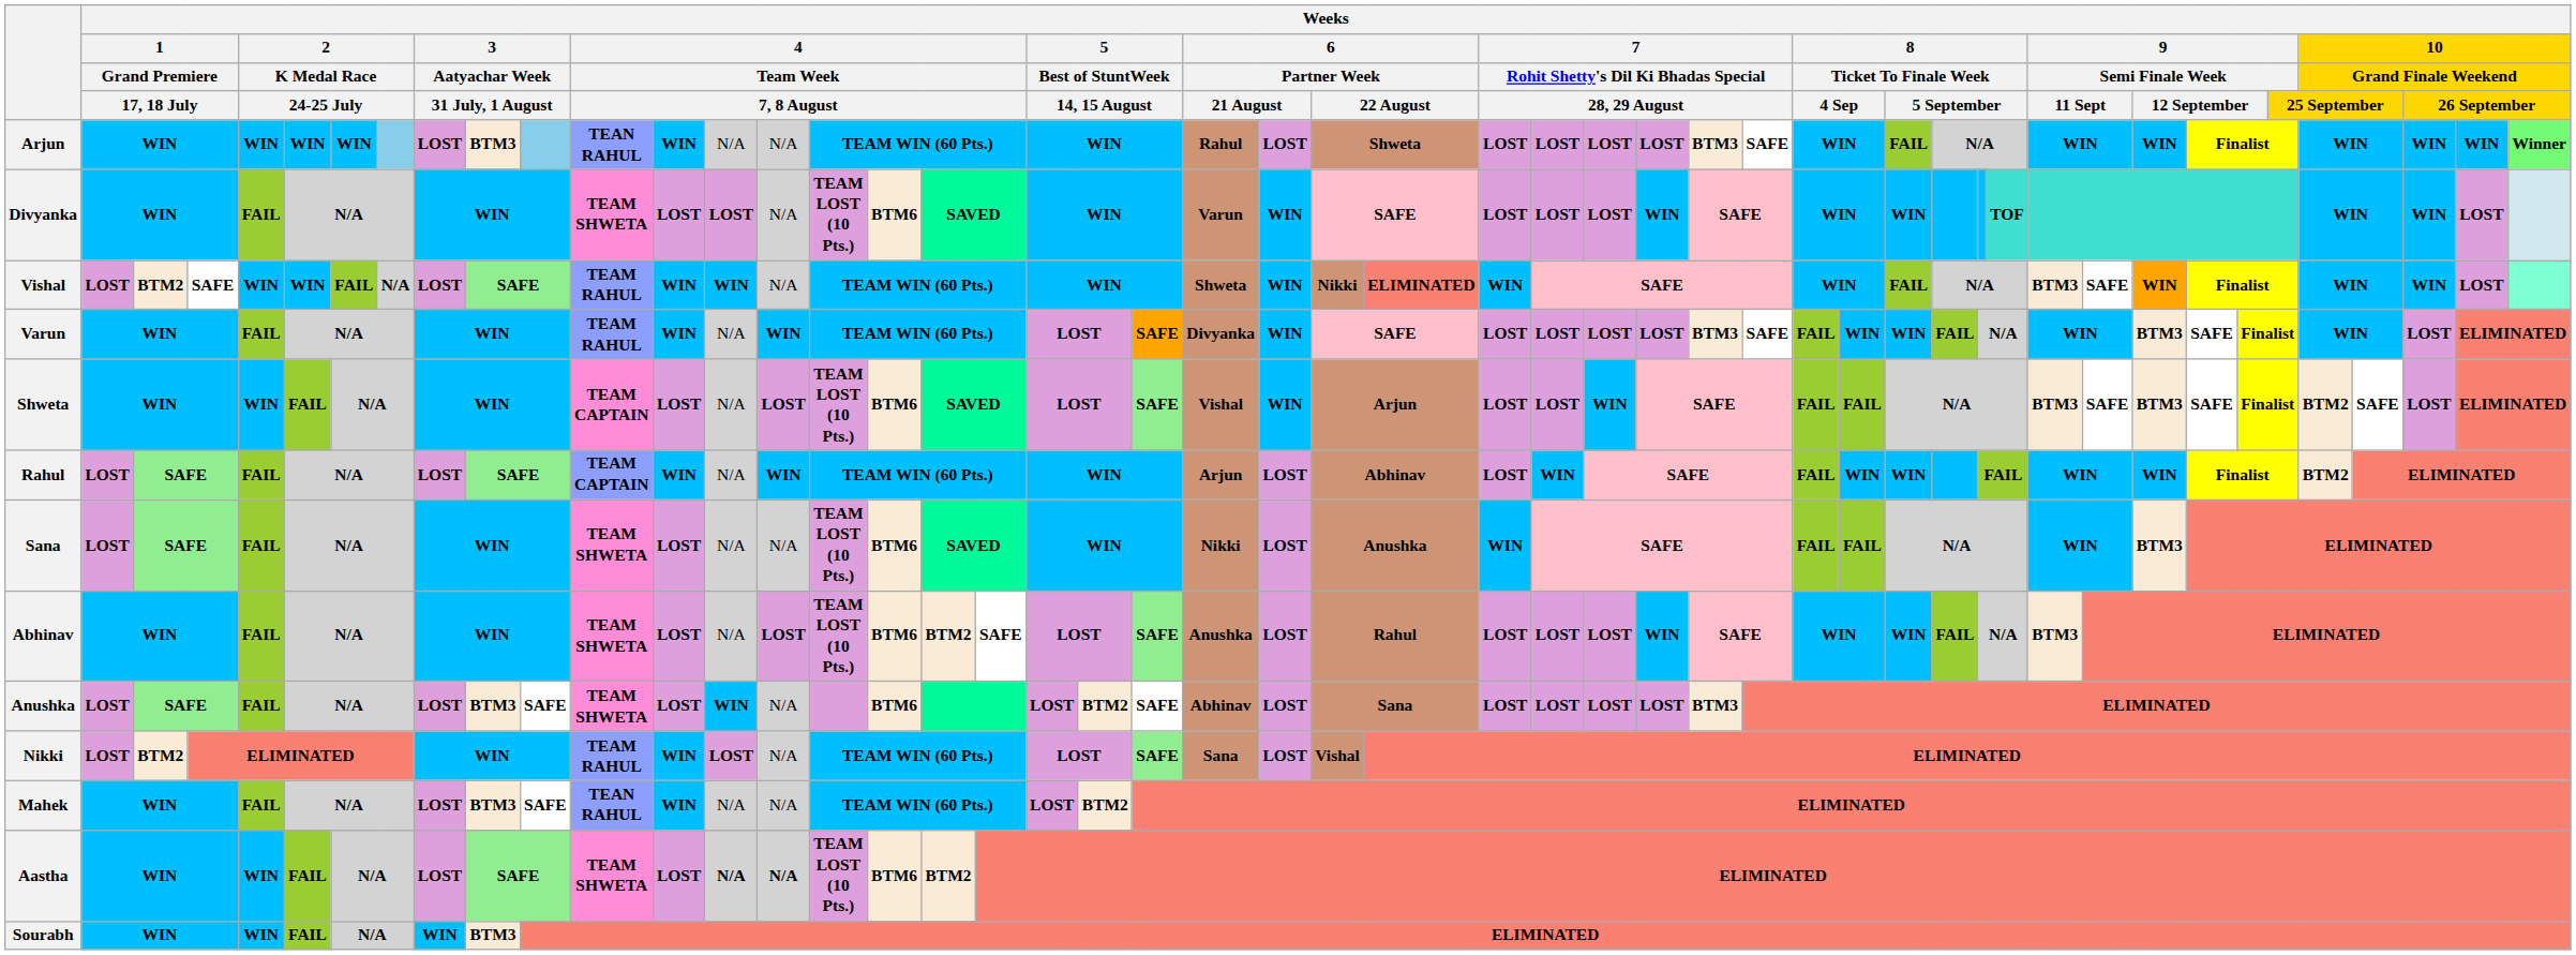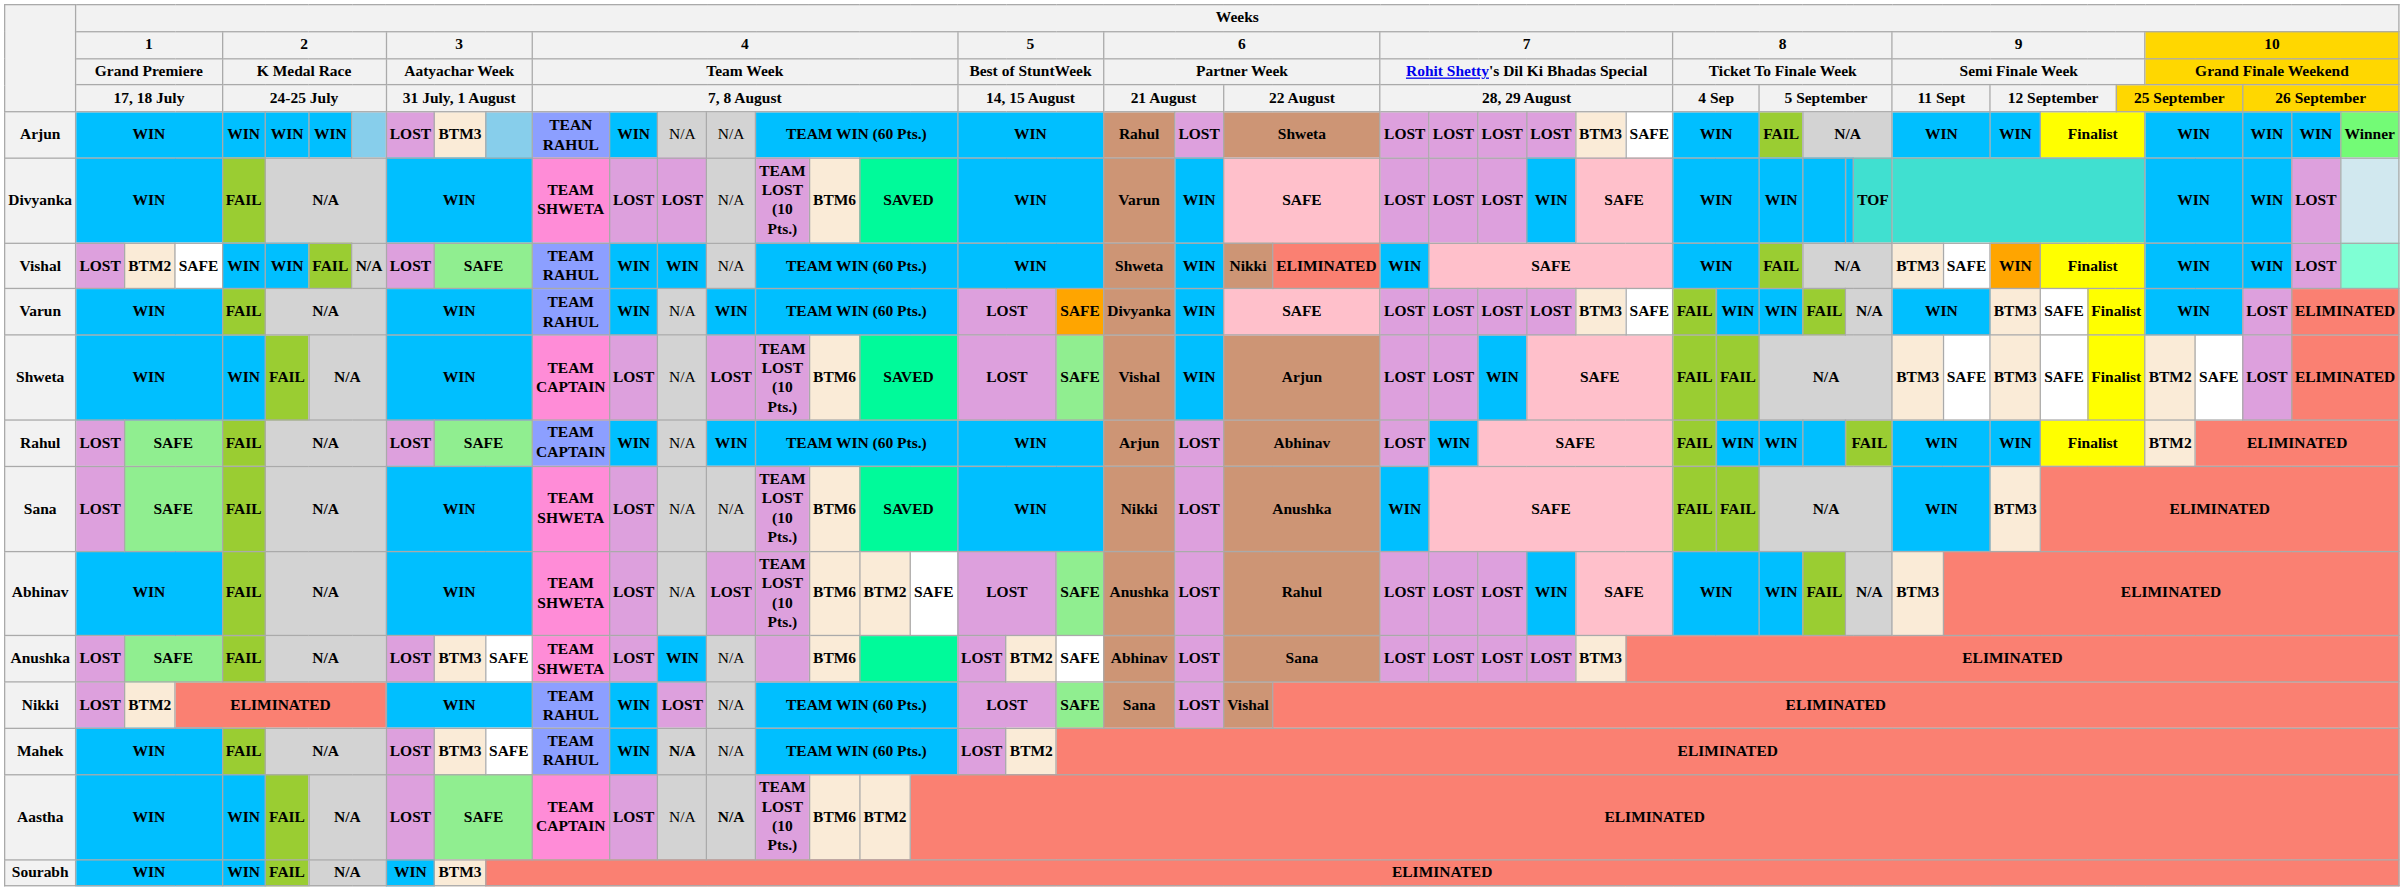Mahek | column 12: TEAN RAHUL -> TEAM RAHUL
Mahek | column 14: normal -> bold
Aastha | column 12: TEAM SHWETA -> TEAM CAPTAIN
Aastha | column 14: bold -> normal
